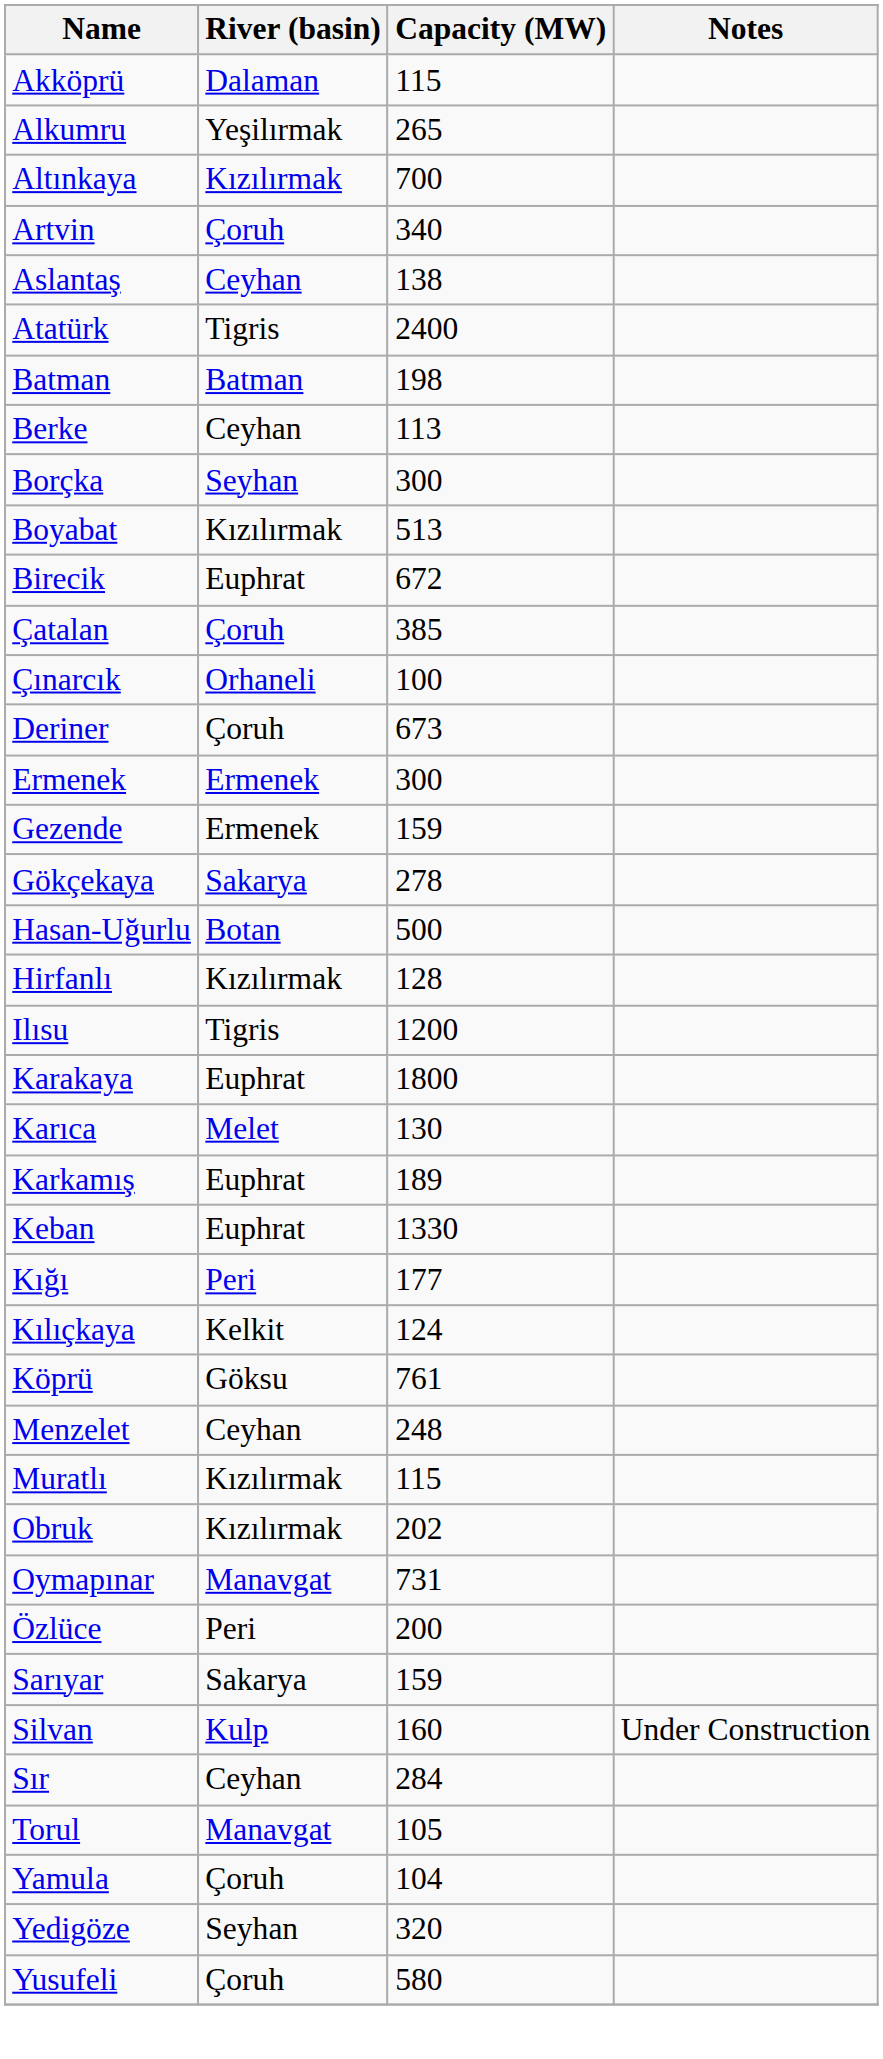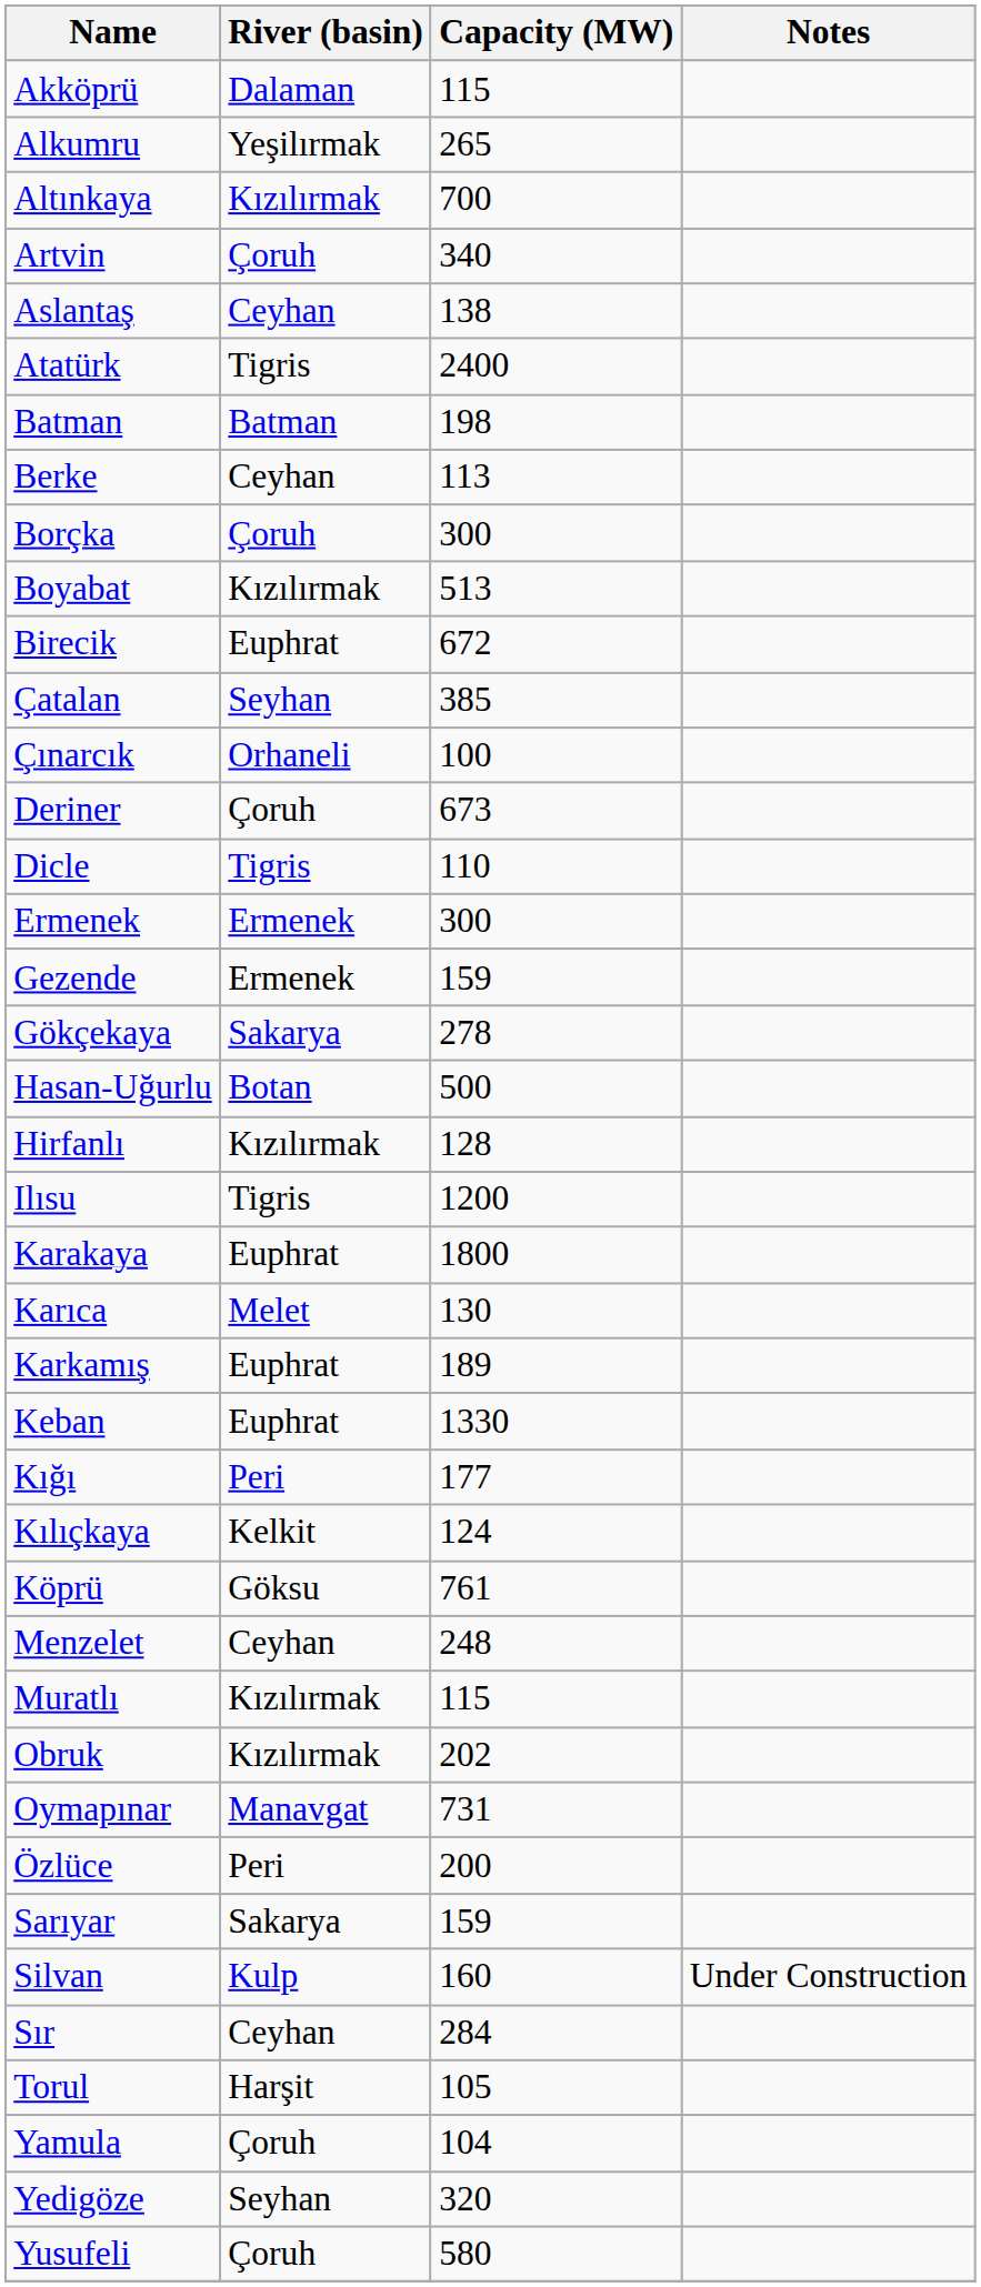Borçka | River (basin): Seyhan -> Çoruh
Çatalan | River (basin): Çoruh -> Seyhan
+ row: Dicle | Tigris | 110
Torul | River (basin): Manavgat -> Harşit
